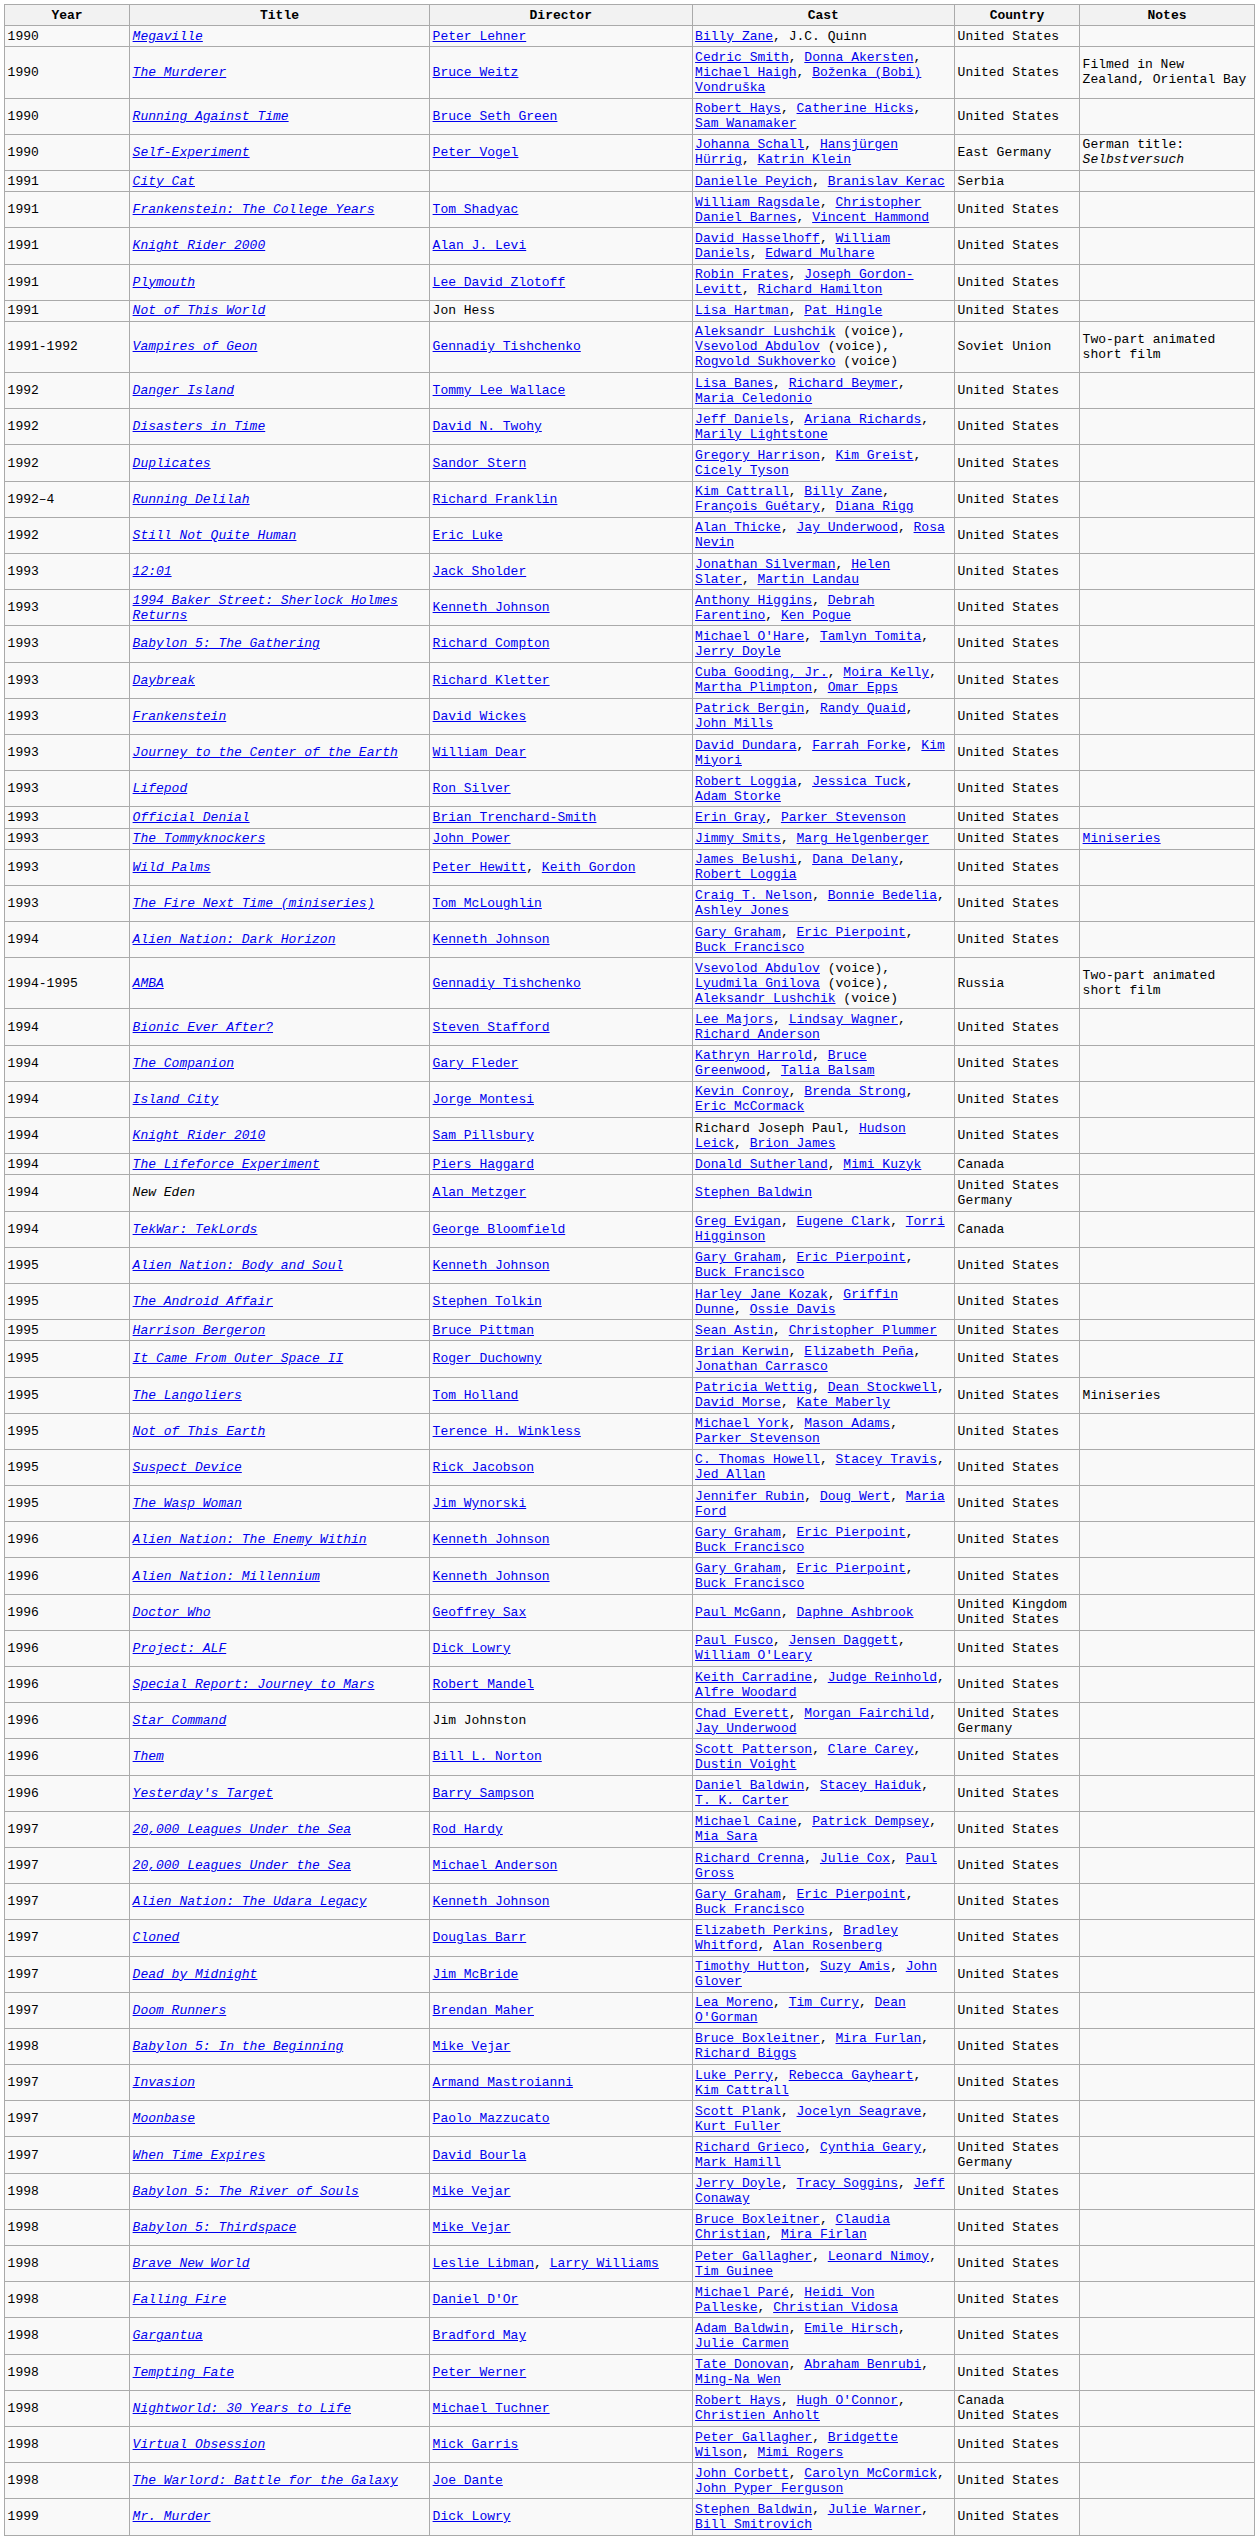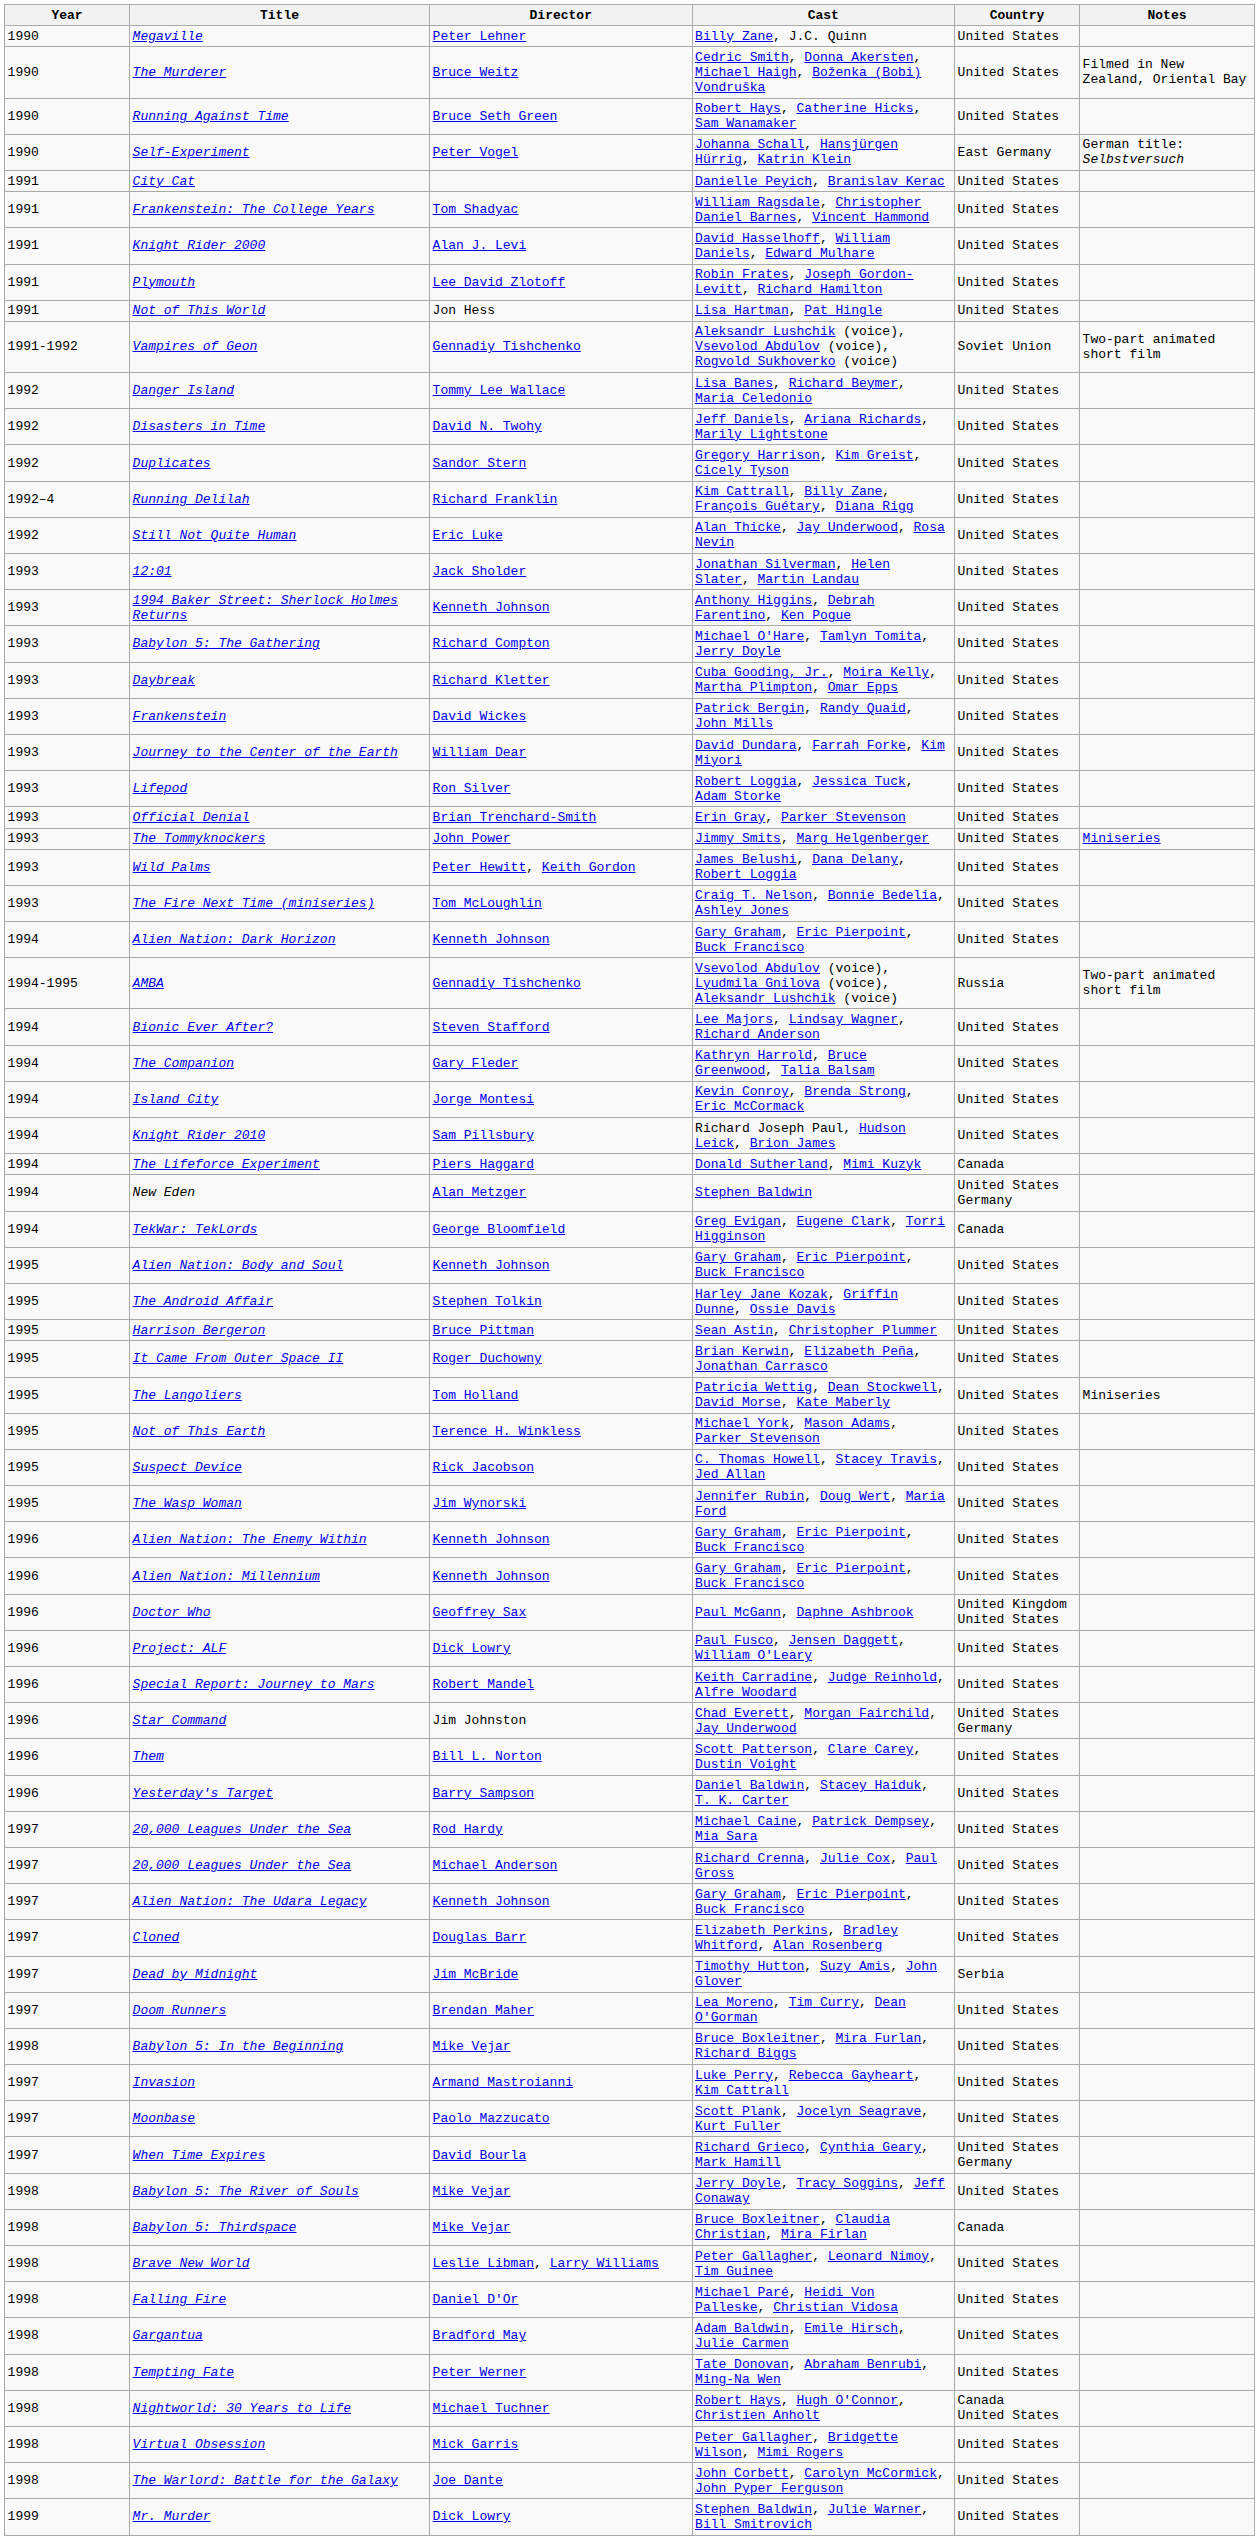City Cat | Country: Serbia -> United States
Dead by Midnight | Country: United States -> Serbia
Babylon 5: Thirdspace | Country: United States -> Canada
